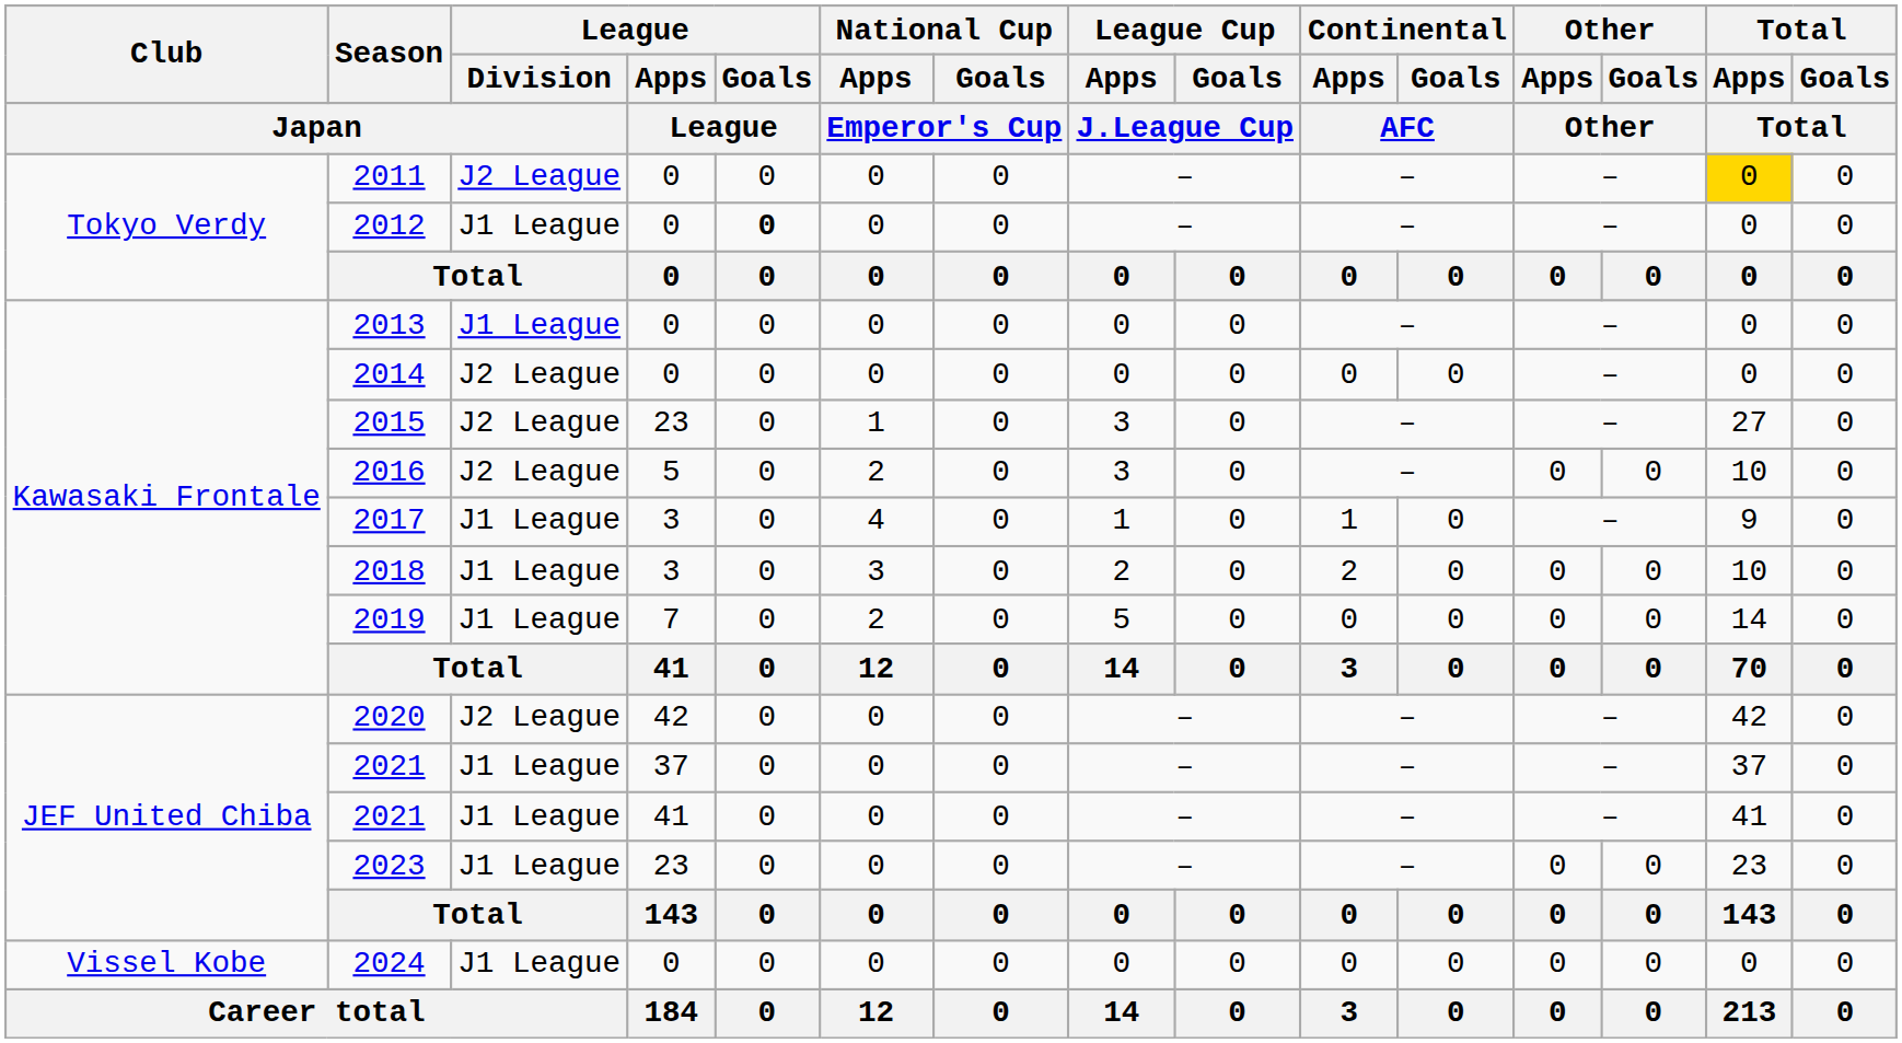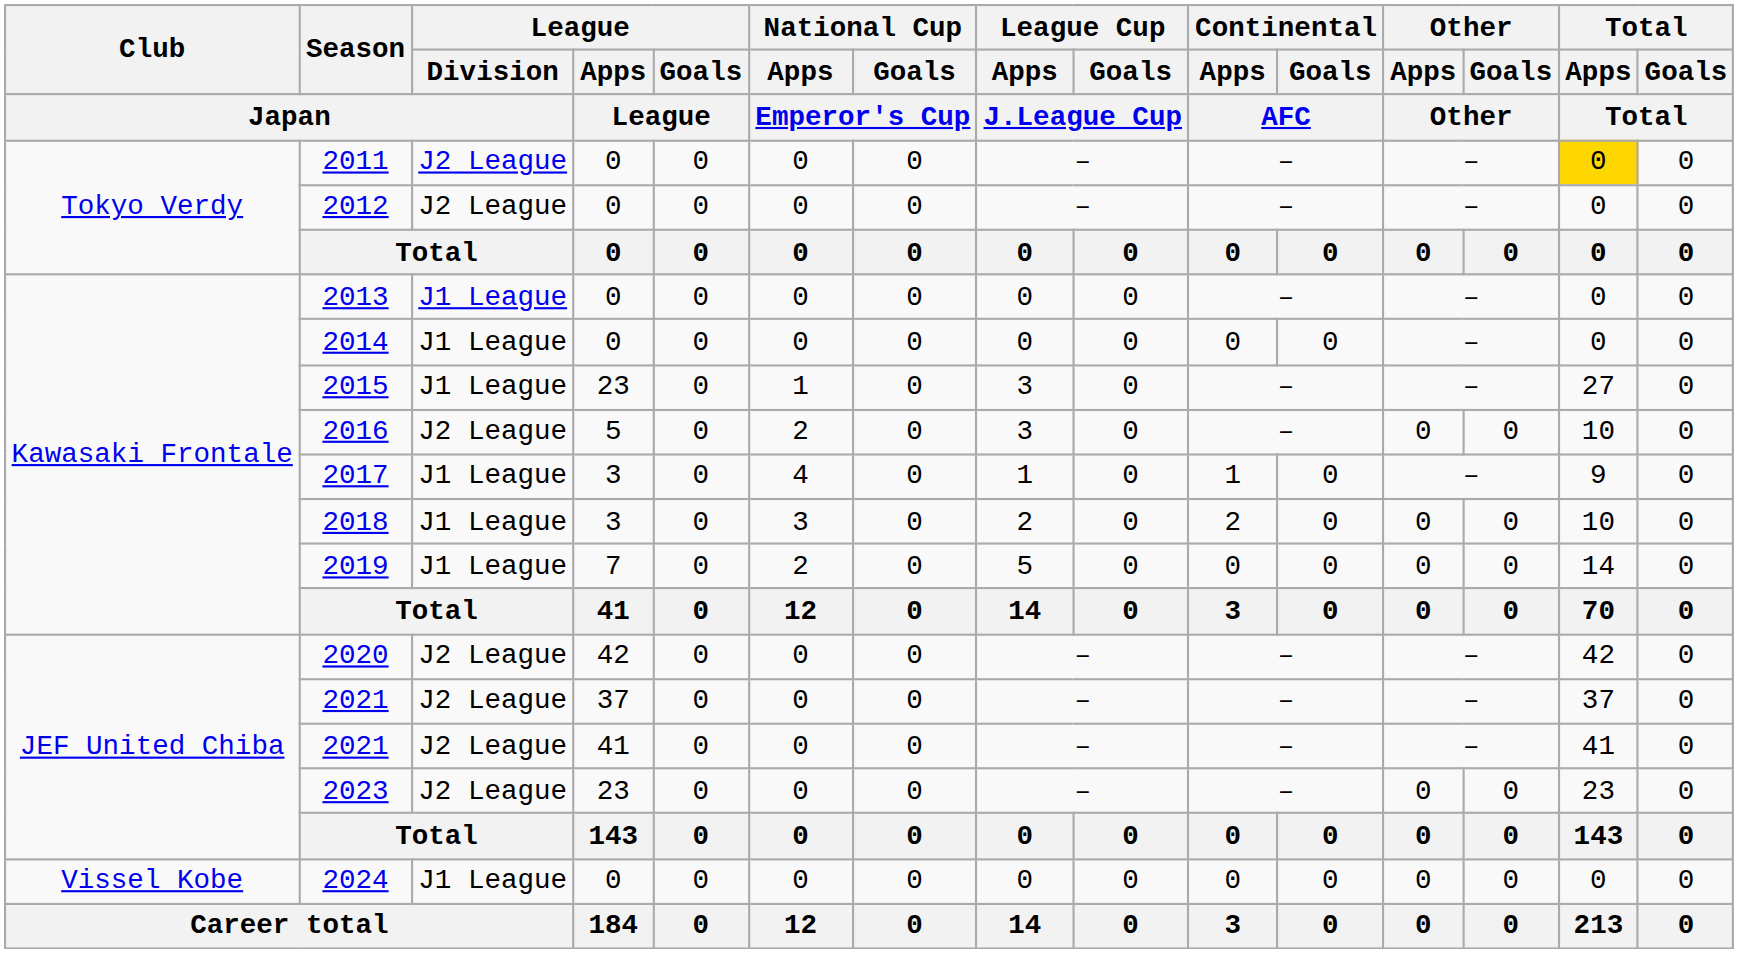2012 | League / Division / Japan: J1 League -> J2 League
2012 | League / Goals / League: bold -> normal
2014 | League / Division / Japan: J2 League -> J1 League
2015 | League / Division / Japan: J2 League -> J1 League
2021 / 37 | League / Division / Japan: J1 League -> J2 League
2021 / 41 | League / Division / Japan: J1 League -> J2 League
2023 | League / Division / Japan: J1 League -> J2 League
